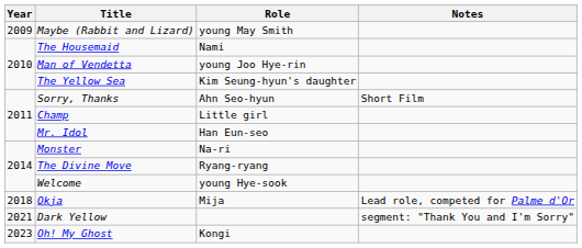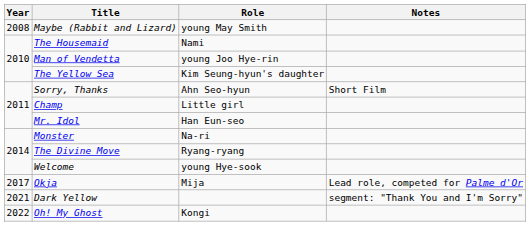Maybe (Rabbit and Lizard) | Year: 2009 -> 2008
Okja | Year: 2018 -> 2017
Oh! My Ghost | Year: 2023 -> 2022
